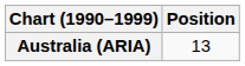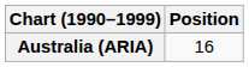Australia (ARIA) | Position: 13 -> 16
